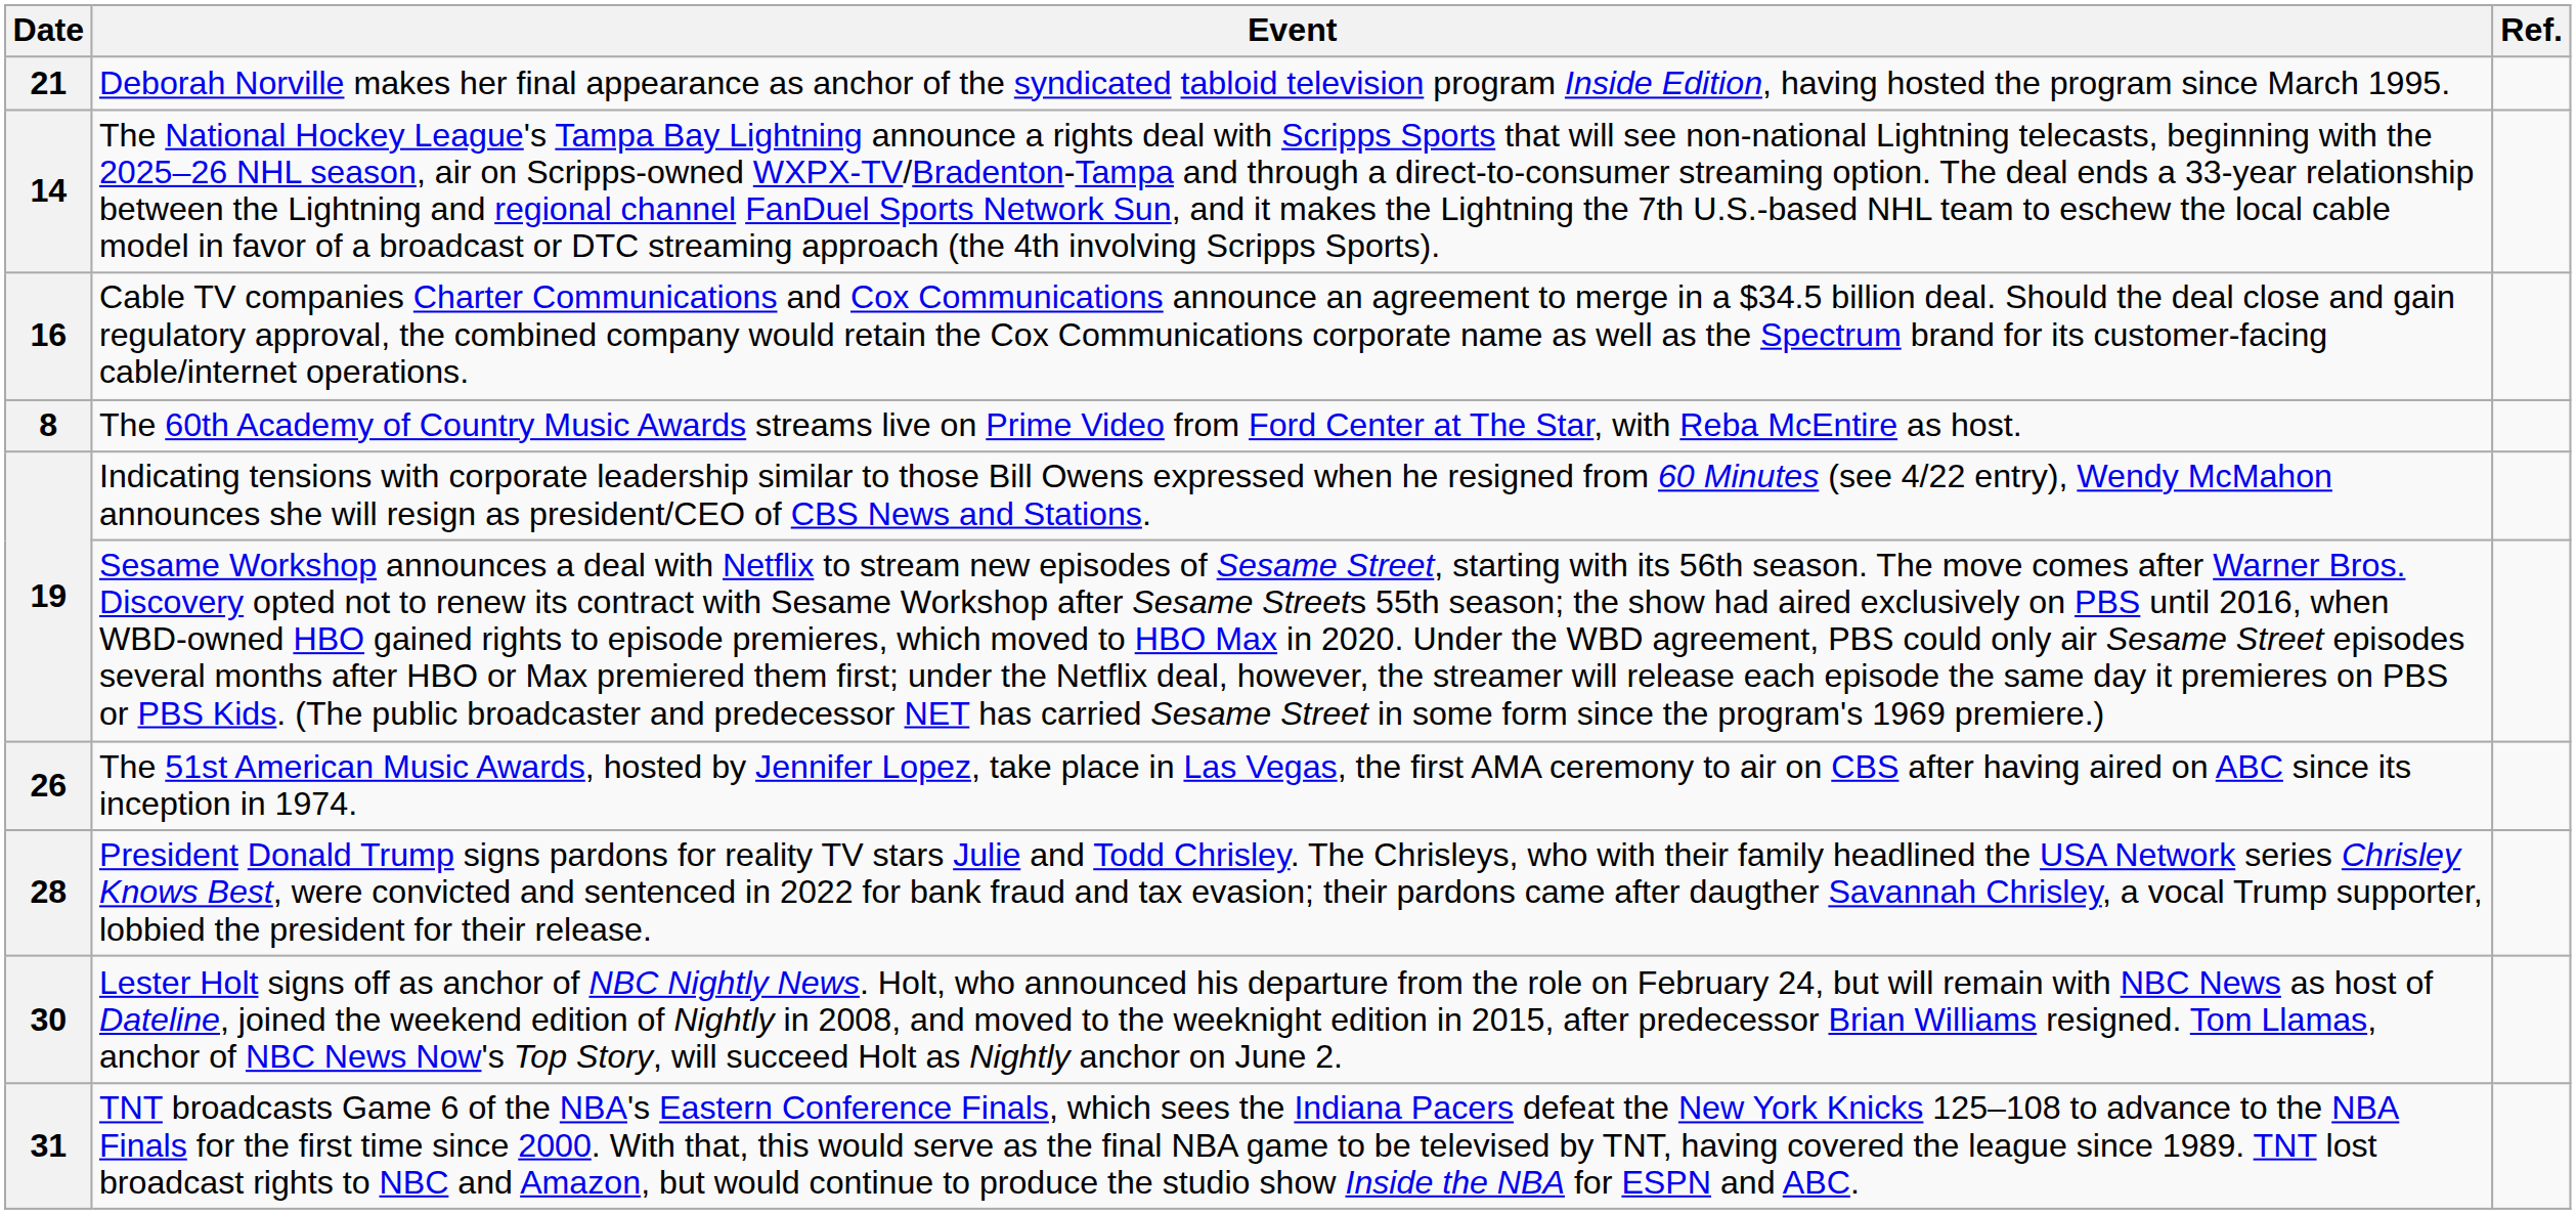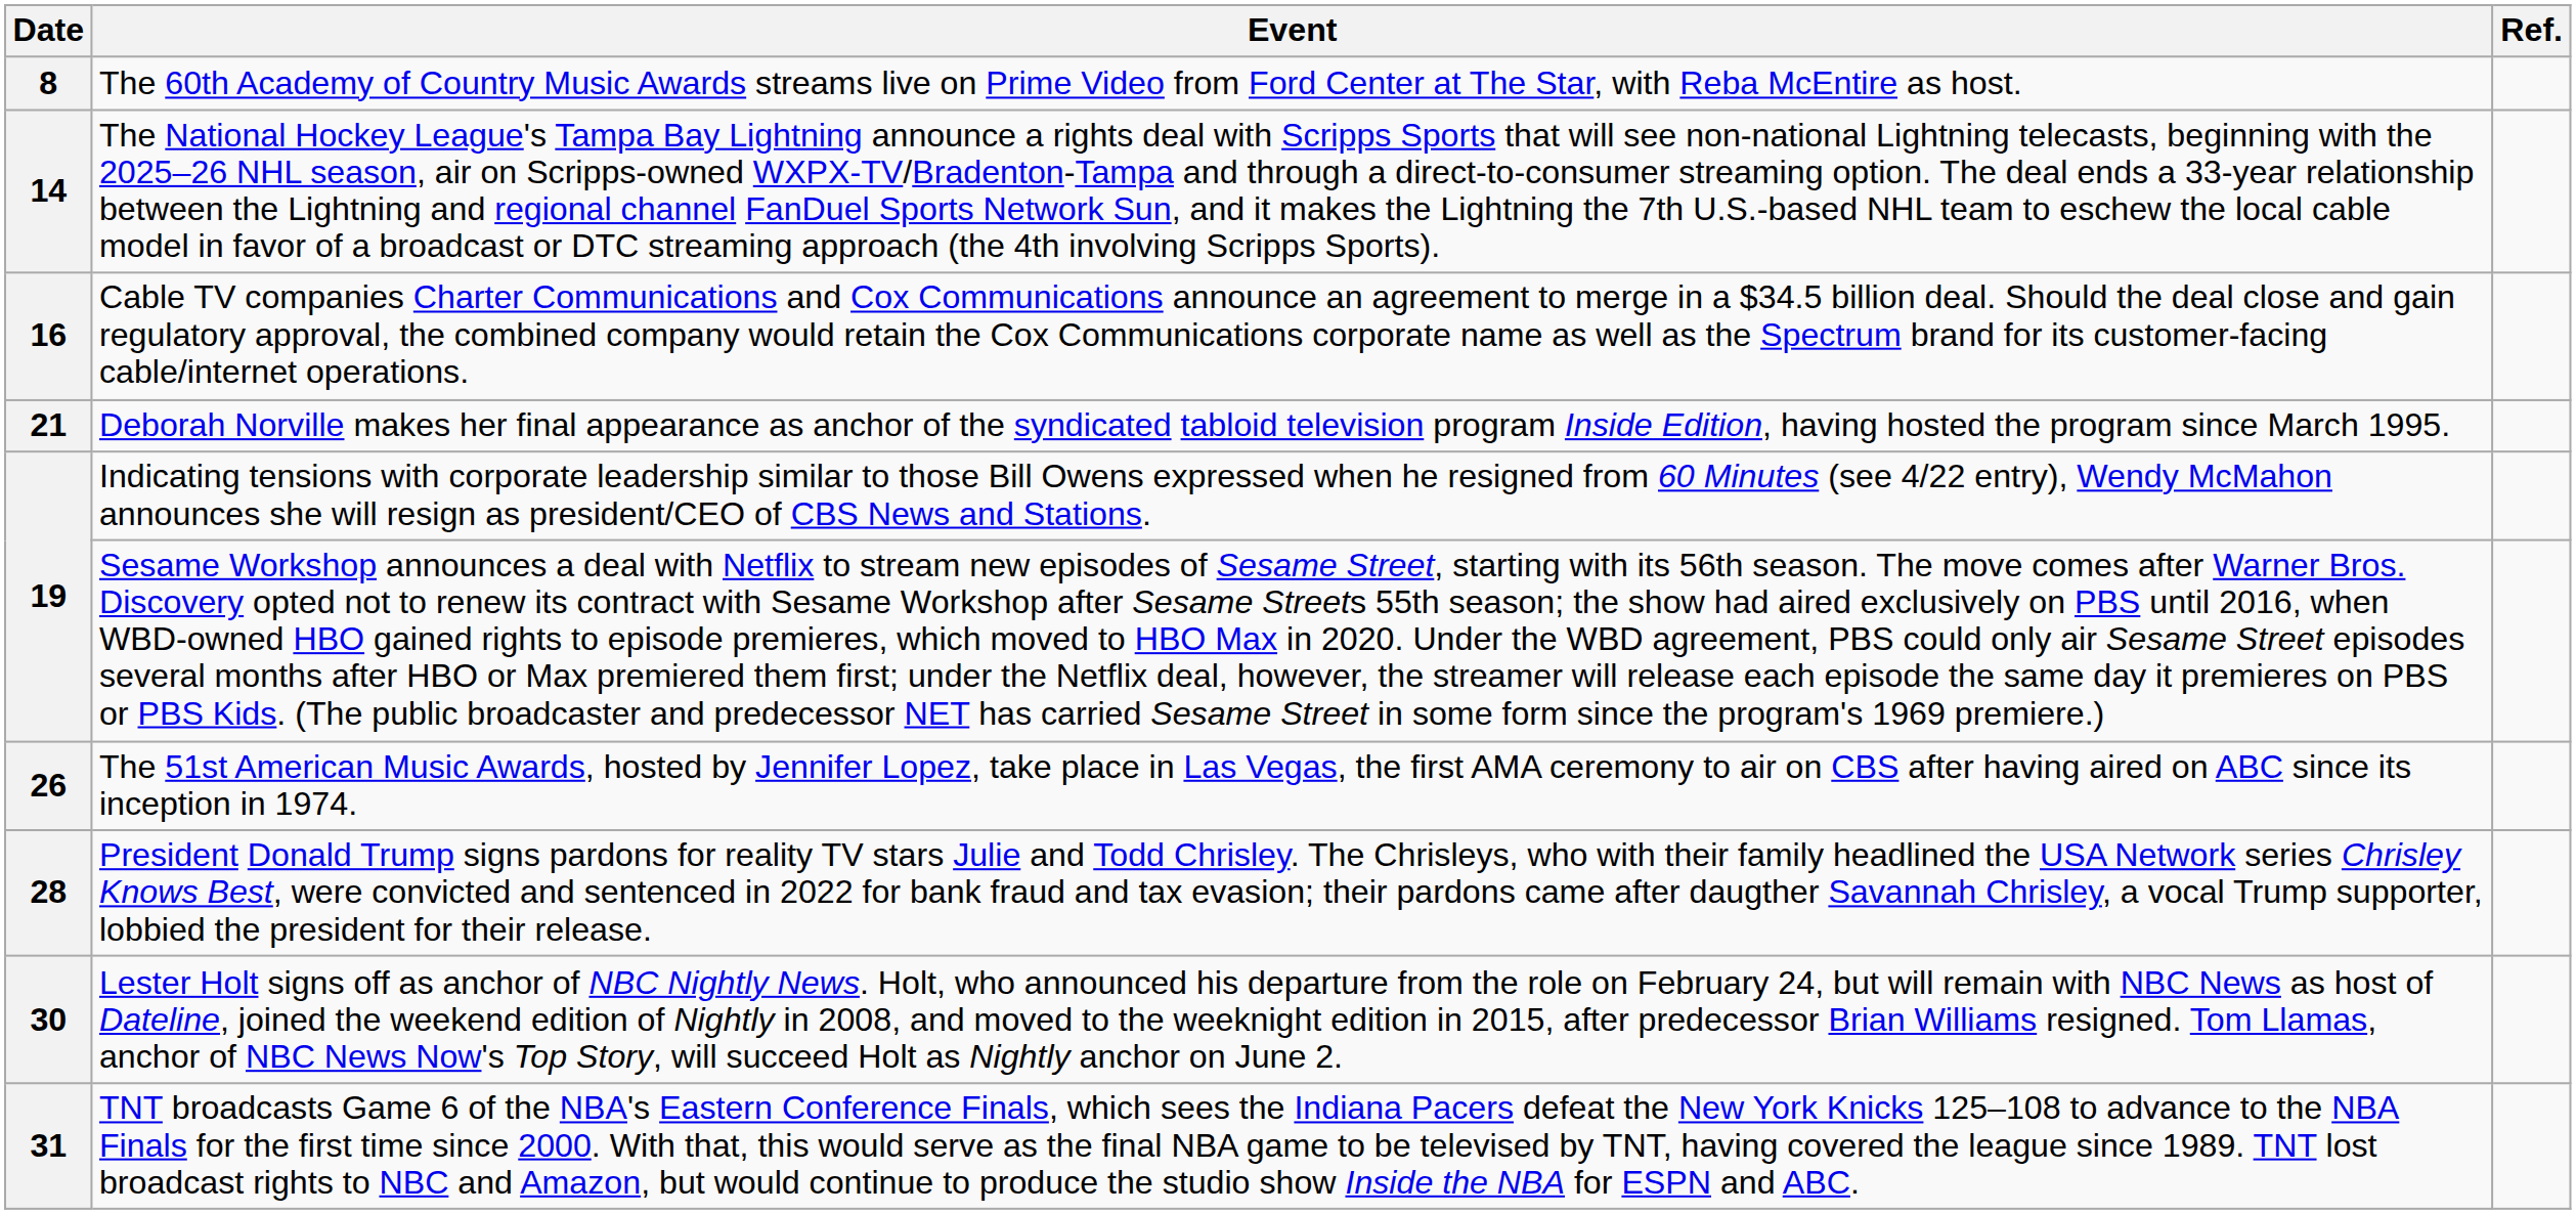rows swapped: 8 <-> 21
